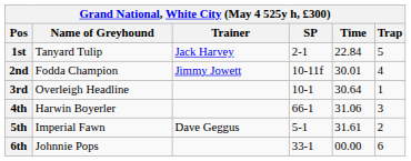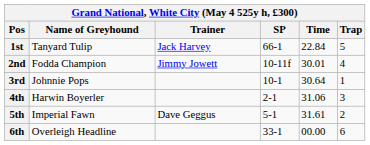1st | SP: 2-1 -> 66-1
3rd | Name of Greyhound: Overleigh Headline -> Johnnie Pops
4th | SP: 66-1 -> 2-1
6th | Name of Greyhound: Johnnie Pops -> Overleigh Headline
